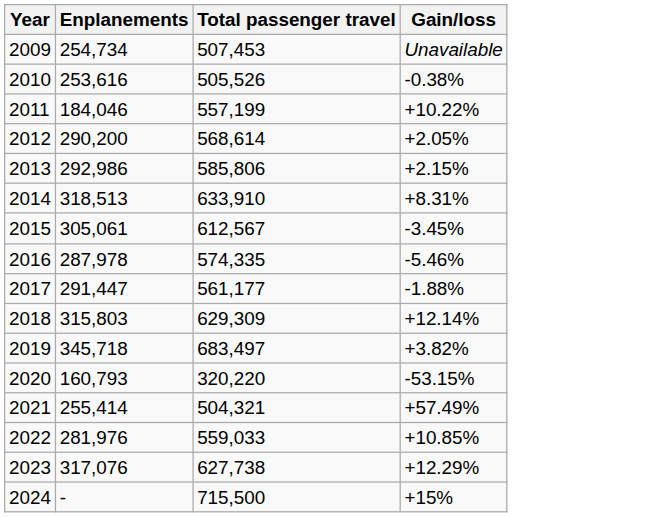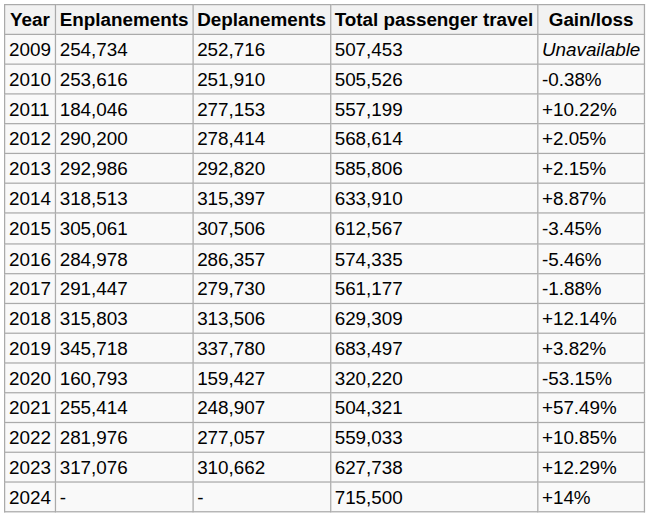+ column: Deplanements | 252,716 | 251,910 | 277,153 | 278,414 | 292,820 | 315,397 | 307,506 | 286,357 | 279,730 | 313,506 | 337,780 | 159,427 | 248,907 | 277,057 | 310,662 | -
2014 | Gain/loss: +8.31% -> +8.87%
2016 | Enplanements: 287,978 -> 284,978
2024 | Gain/loss: +15% -> +14%
